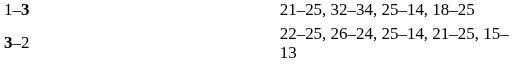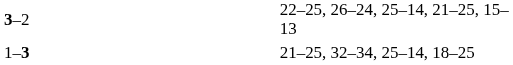rows swapped: 3–2 <-> 1–3
